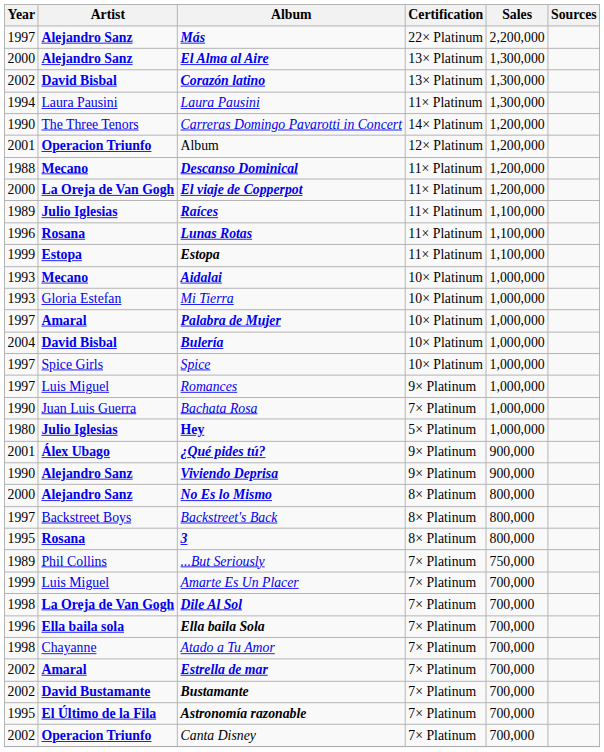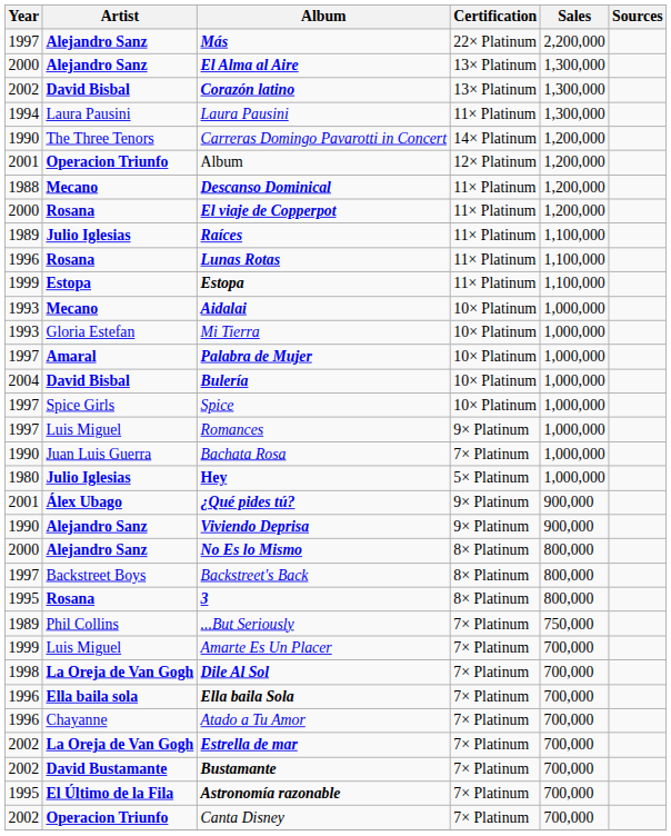El viaje de Copperpot | Artist: La Oreja de Van Gogh -> Rosana
Atado a Tu Amor | Year: 1998 -> 1996
Estrella de mar | Artist: Amaral -> La Oreja de Van Gogh
